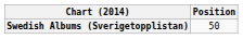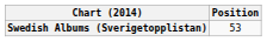Swedish Albums (Sverigetopplistan) | Position: 50 -> 53
